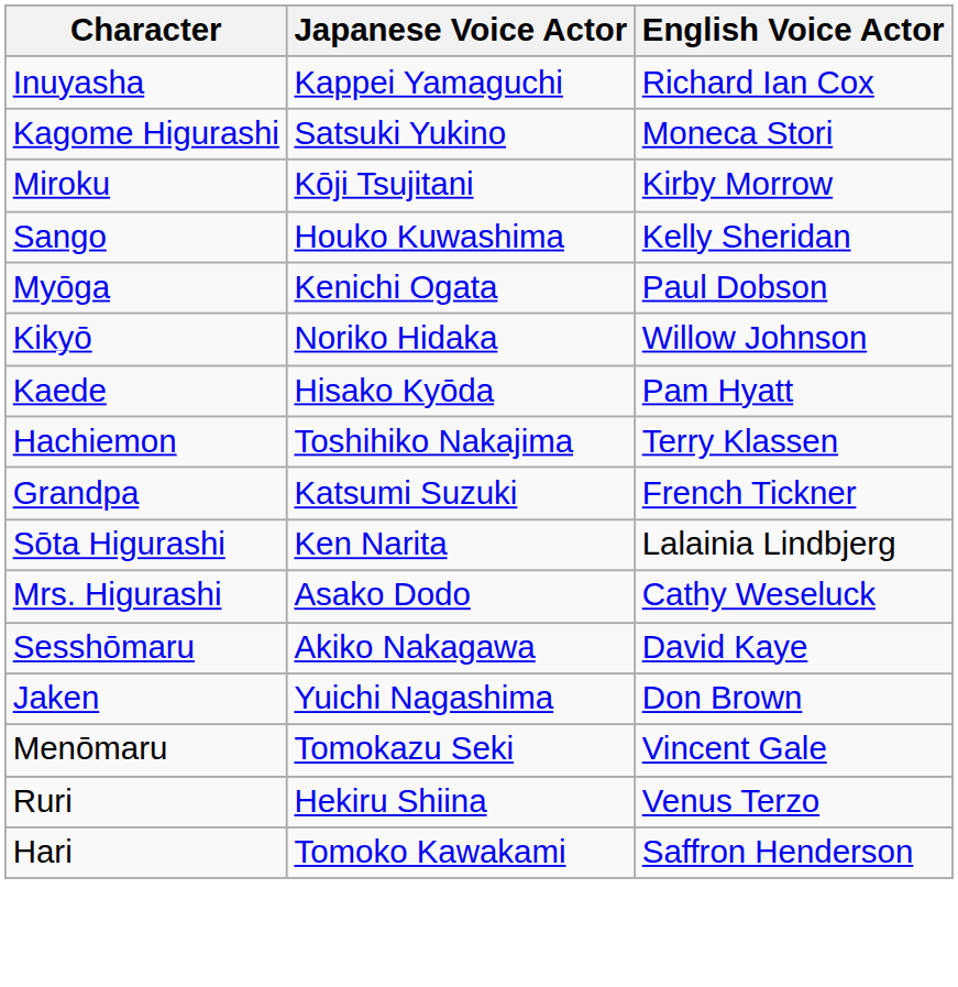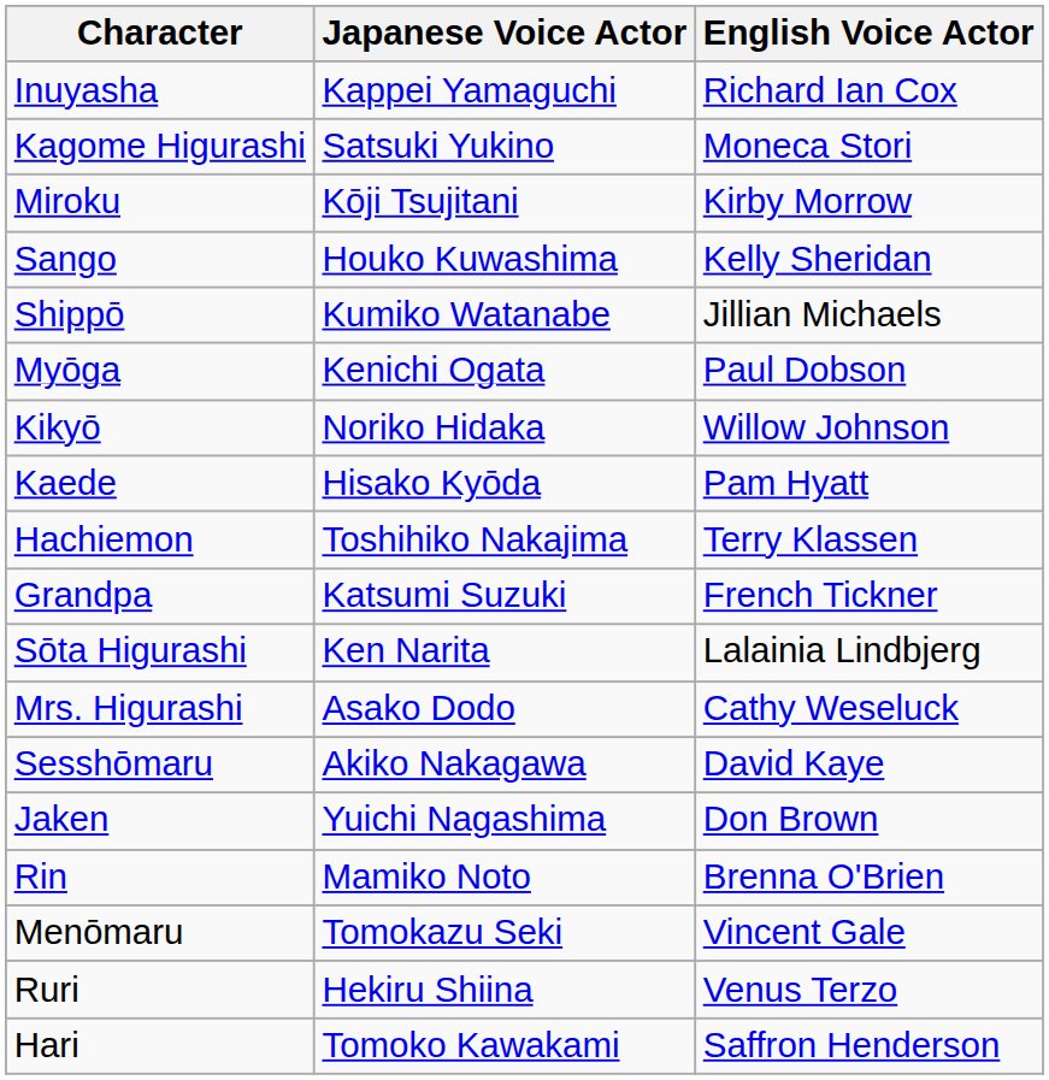+ row: Shippō | Kumiko Watanabe | Jillian Michaels
+ row: Rin | Mamiko Noto | Brenna O'Brien
